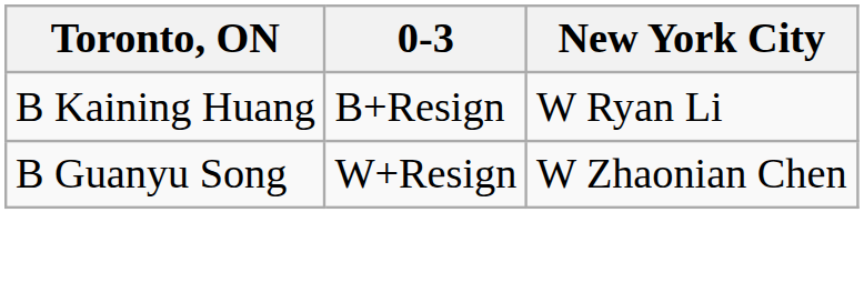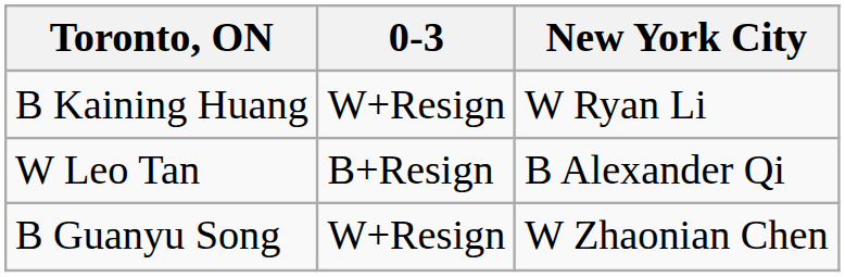B Kaining Huang | 0-3: B+Resign -> W+Resign
+ row: W Leo Tan | B+Resign | B Alexander Qi
